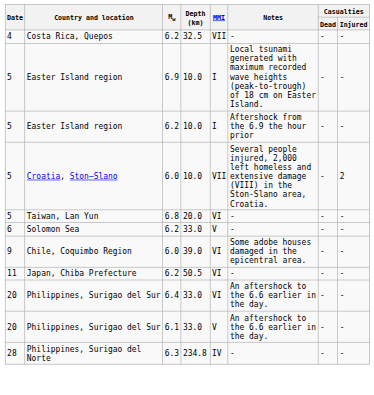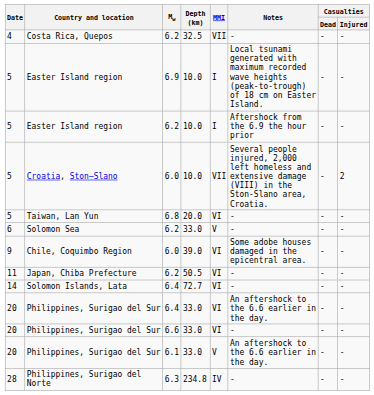+ row: 14 | Solomon Islands, Lata | 6.4 | 72.7 | VI | - | - | -
+ row: 20 | Philippines, Surigao del Sur | 6.6 | 33.0 | VI | - | - | -
